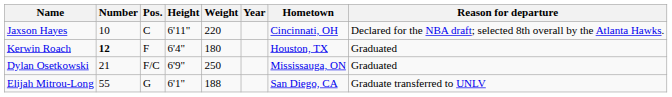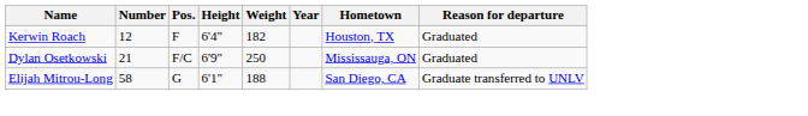- row: Jaxson Hayes | 10 | C | 6'11" | 220 | Cincinnati, OH | Declared for the NBA draft; selected 8th overall by the Atlanta Hawks.
Kerwin Roach | Number: bold -> normal
Kerwin Roach | Weight: 180 -> 182
Elijah Mitrou-Long | Number: 55 -> 58
